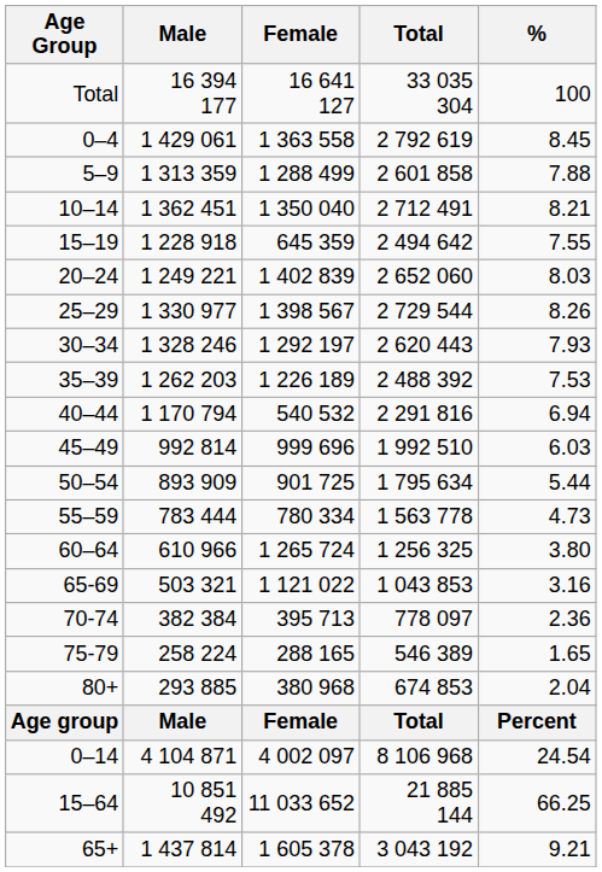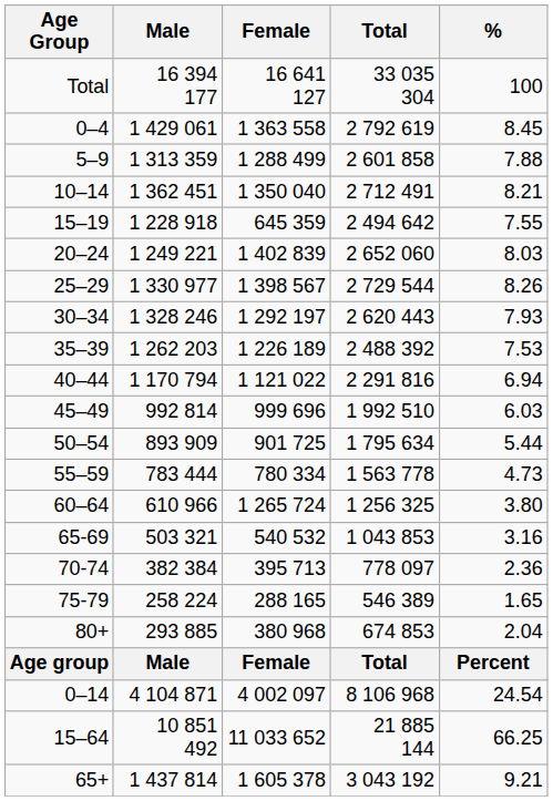40–44 | Female: 540 532 -> 1 121 022
65-69 | Female: 1 121 022 -> 540 532
